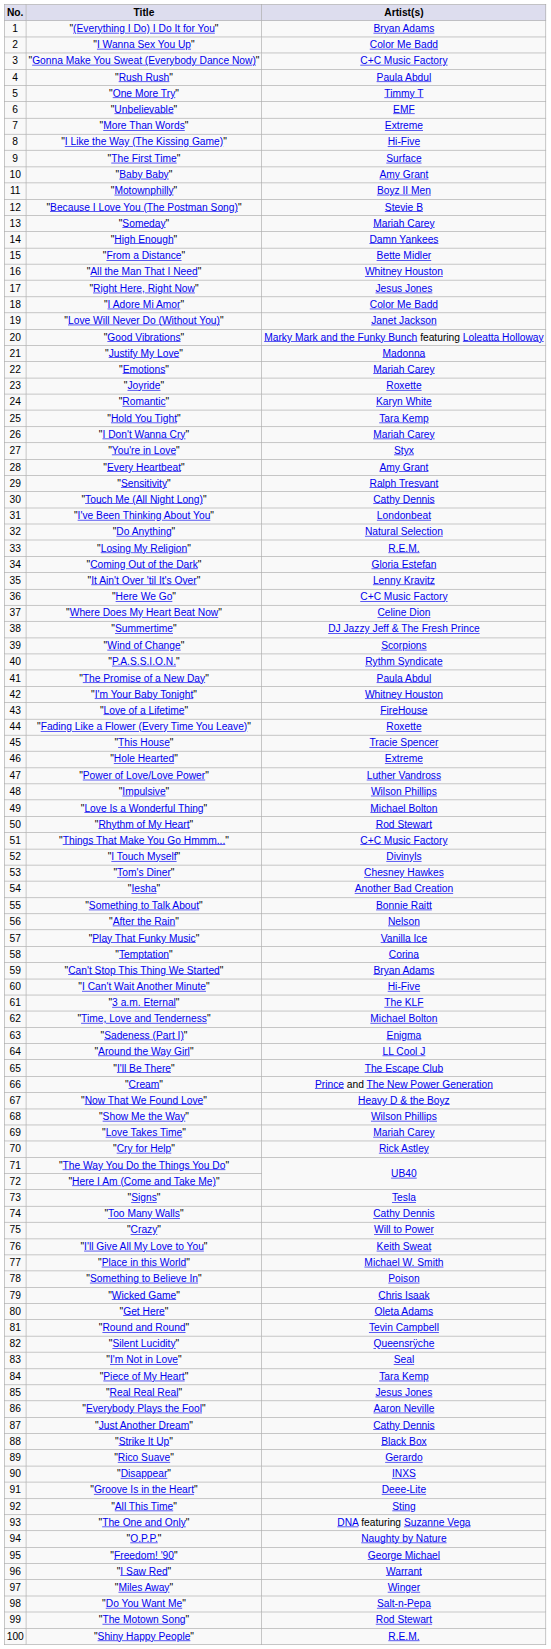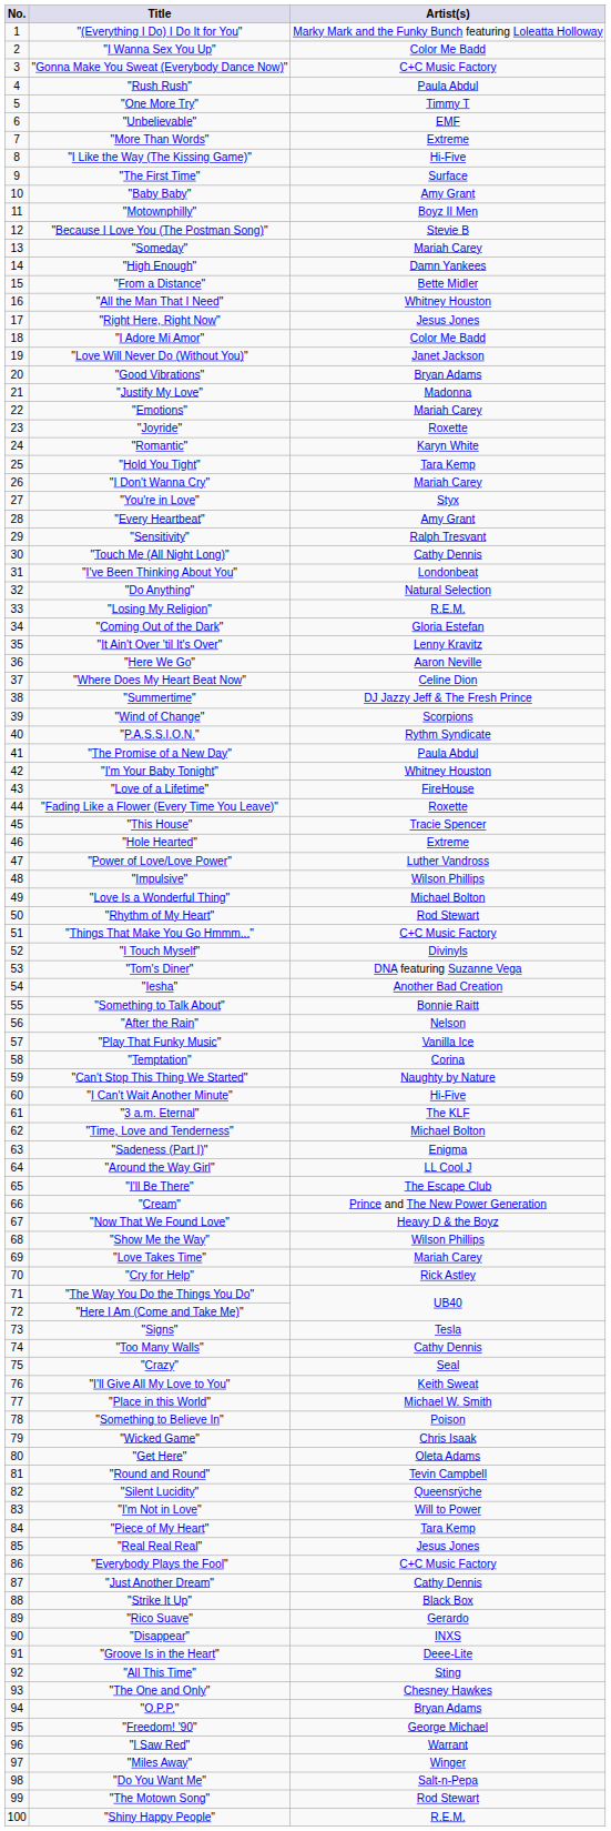"(Everything I Do) I Do It for You" | Artist(s): Bryan Adams -> Marky Mark and the Funky Bunch featuring Loleatta Holloway
"Good Vibrations" | Artist(s): Marky Mark and the Funky Bunch featuring Loleatta Holloway -> Bryan Adams
"Here We Go" | Artist(s): C+C Music Factory -> Aaron Neville
"Tom's Diner" | Artist(s): Chesney Hawkes -> DNA featuring Suzanne Vega
"Can't Stop This Thing We Started" | Artist(s): Bryan Adams -> Naughty by Nature
"Crazy" | Artist(s): Will to Power -> Seal
"I'm Not in Love" | Artist(s): Seal -> Will to Power
"Everybody Plays the Fool" | Artist(s): Aaron Neville -> C+C Music Factory
"The One and Only" | Artist(s): DNA featuring Suzanne Vega -> Chesney Hawkes
"O.P.P." | Artist(s): Naughty by Nature -> Bryan Adams
